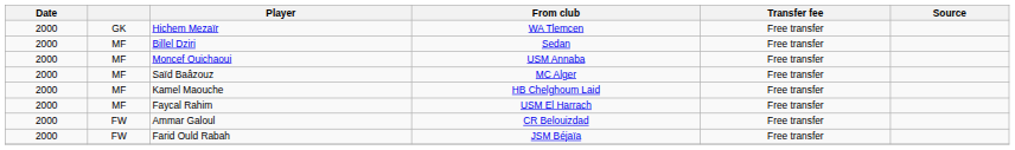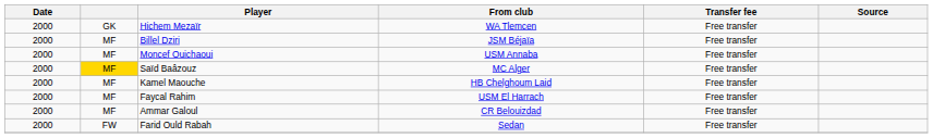Billel Dziri | From club: Sedan -> JSM Béjaïa
Saïd Baâzouz | column 2: no background -> gold background
Ammar Galoul | column 2: FW -> MF
Farid Ould Rabah | From club: JSM Béjaïa -> Sedan
